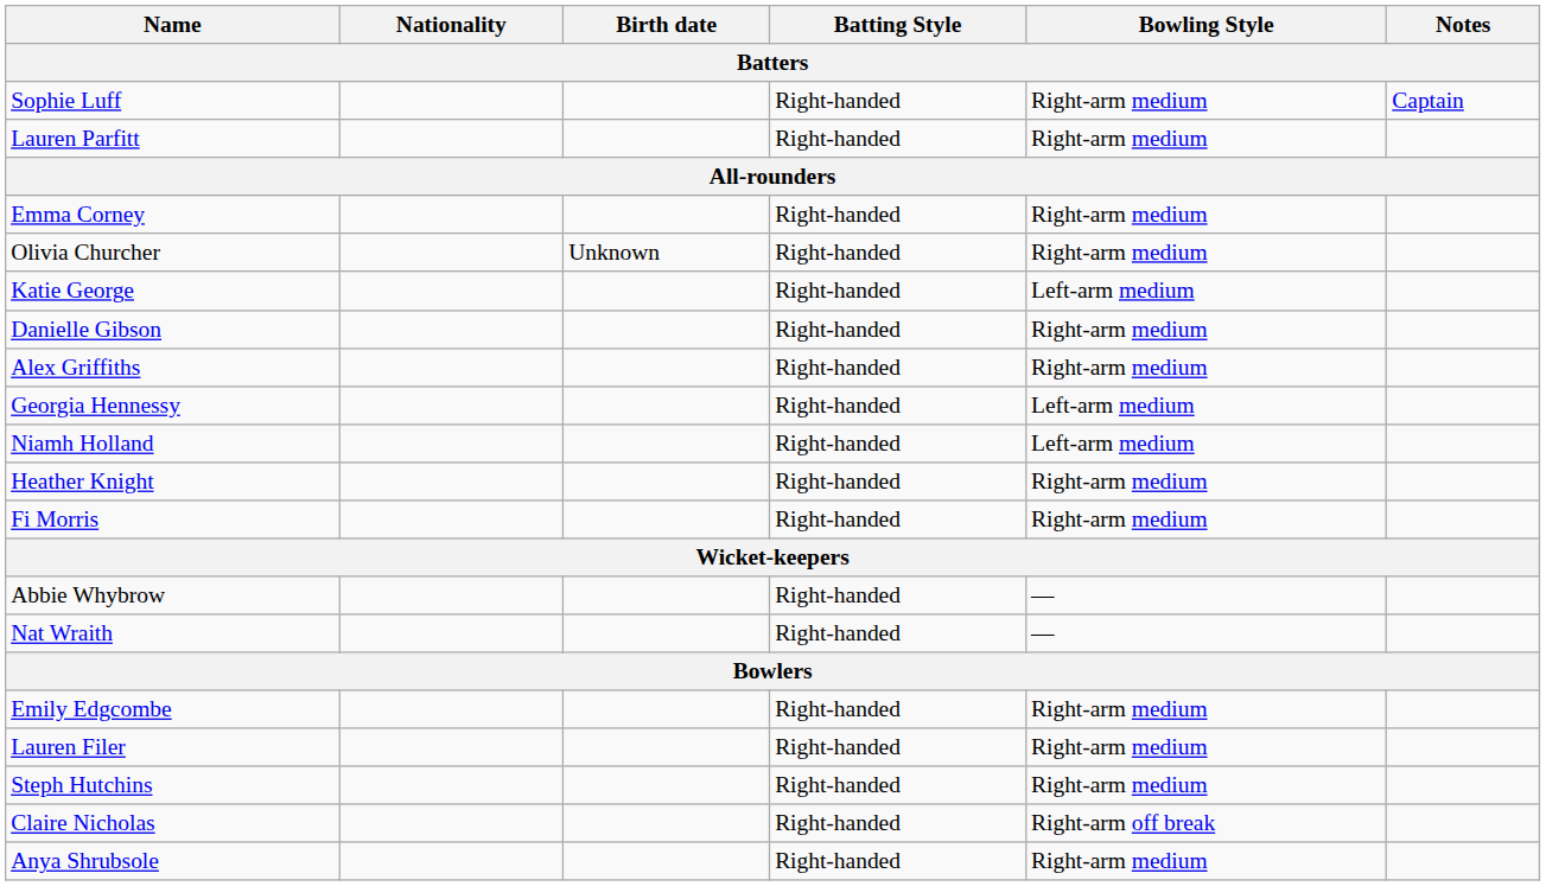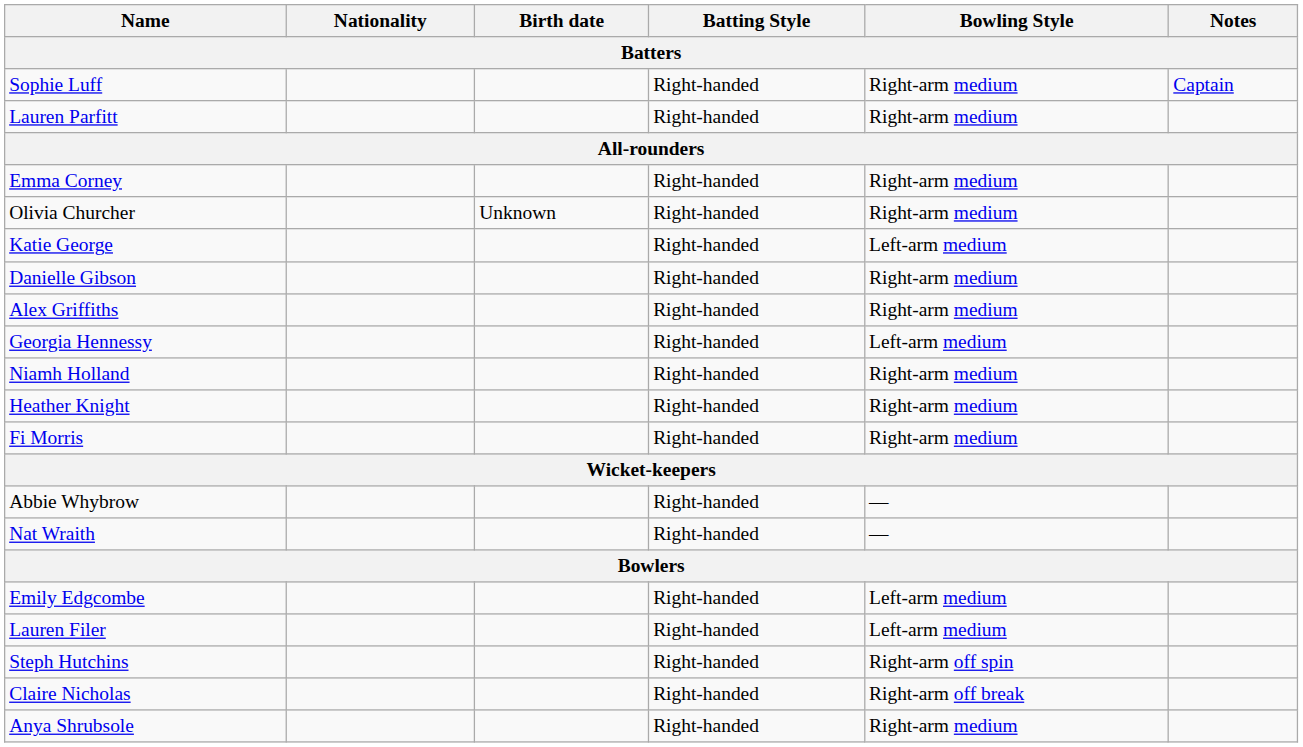Niamh Holland | Bowling Style: Left-arm medium -> Right-arm medium
Emily Edgcombe | Bowling Style: Right-arm medium -> Left-arm medium
Lauren Filer | Bowling Style: Right-arm medium -> Left-arm medium
Steph Hutchins | Bowling Style: Right-arm medium -> Right-arm off spin
